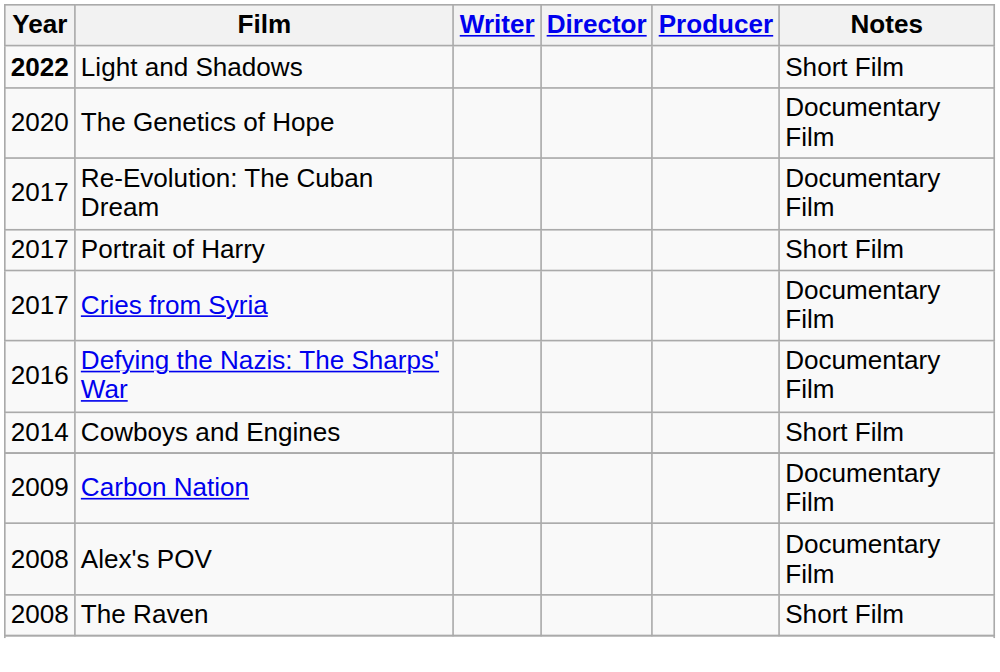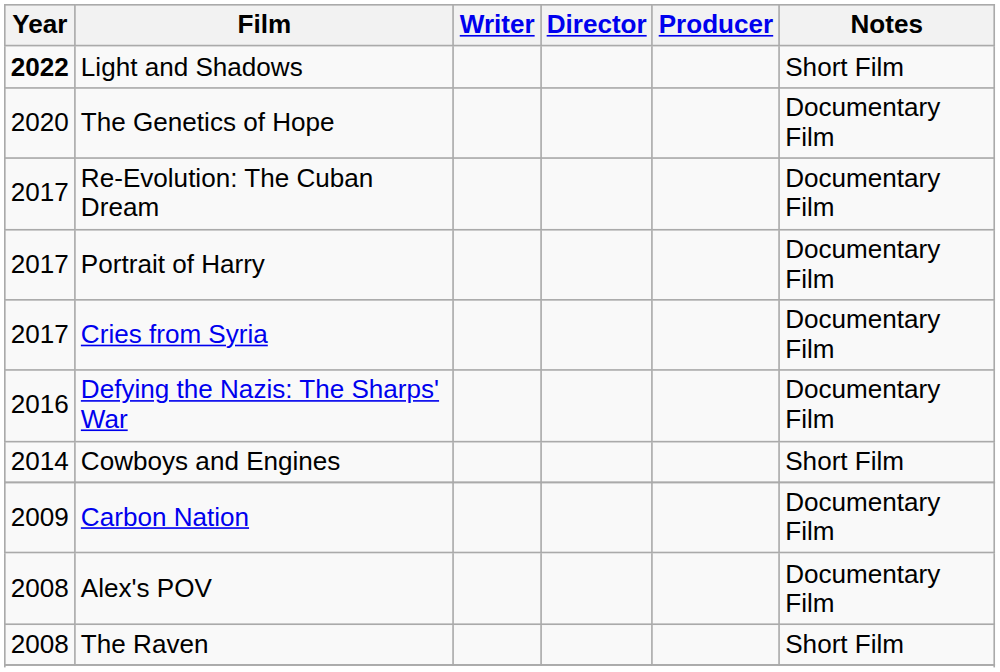Portrait of Harry | Notes: Short Film -> Documentary Film
